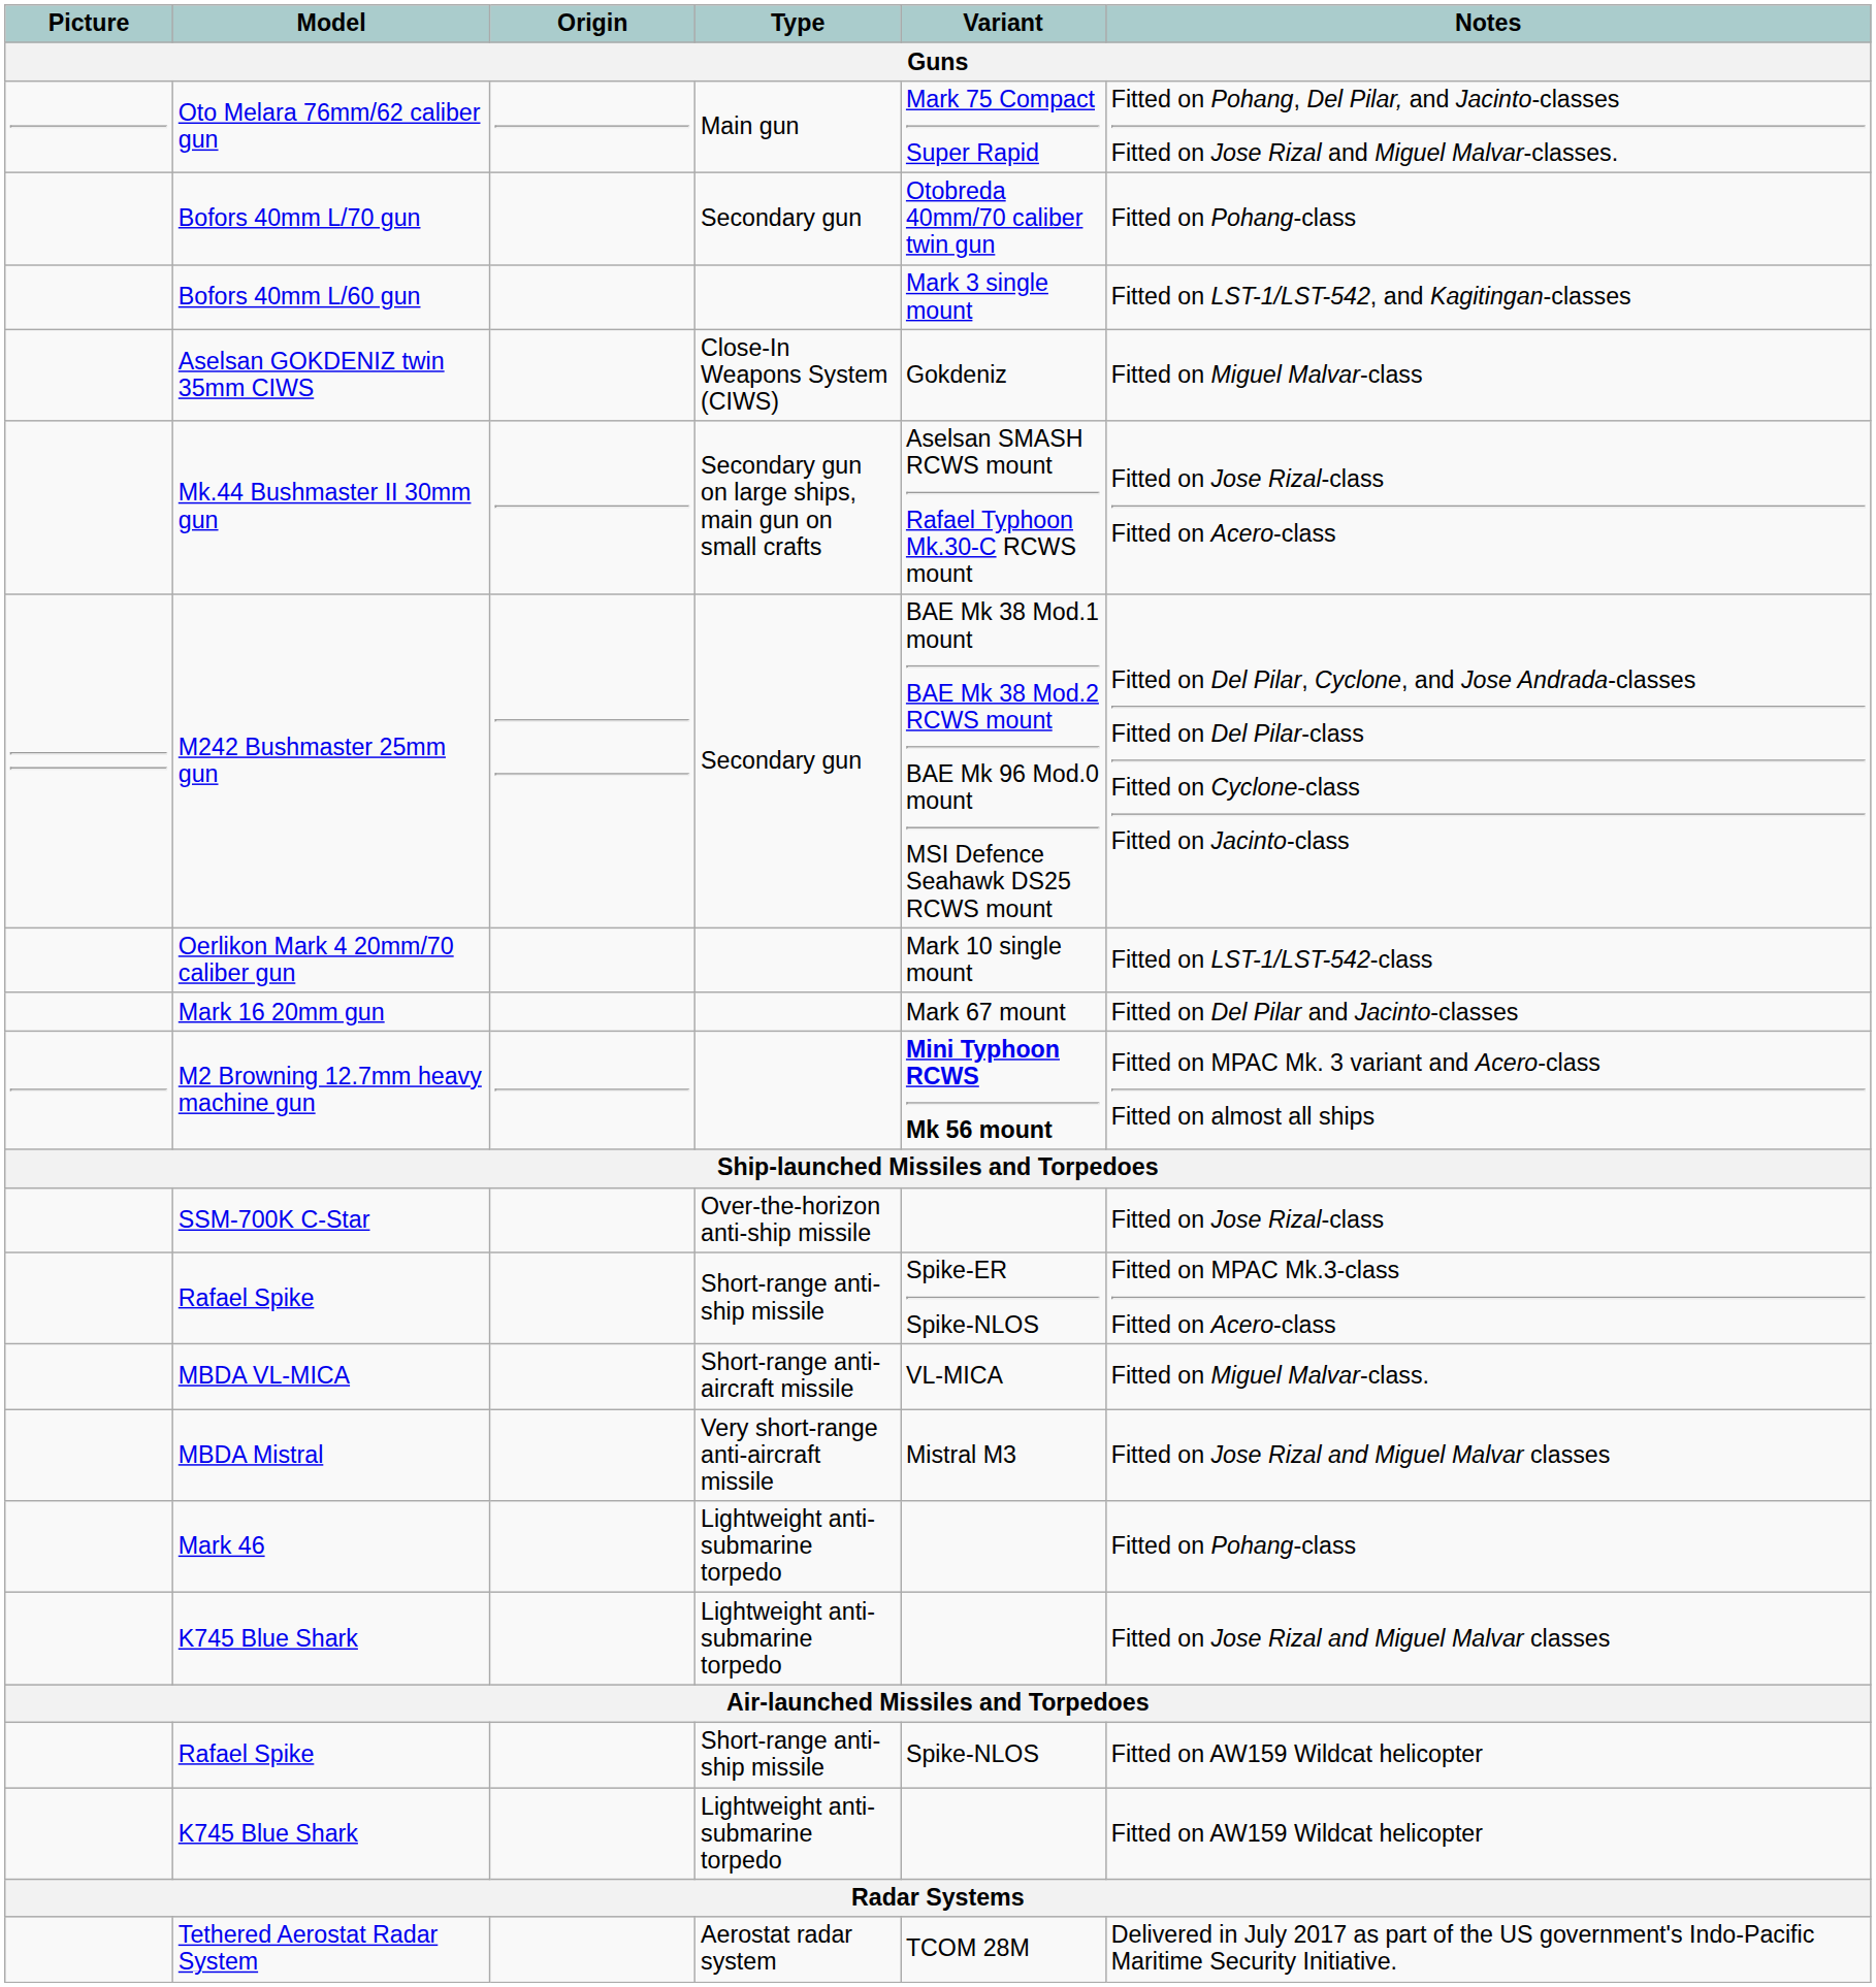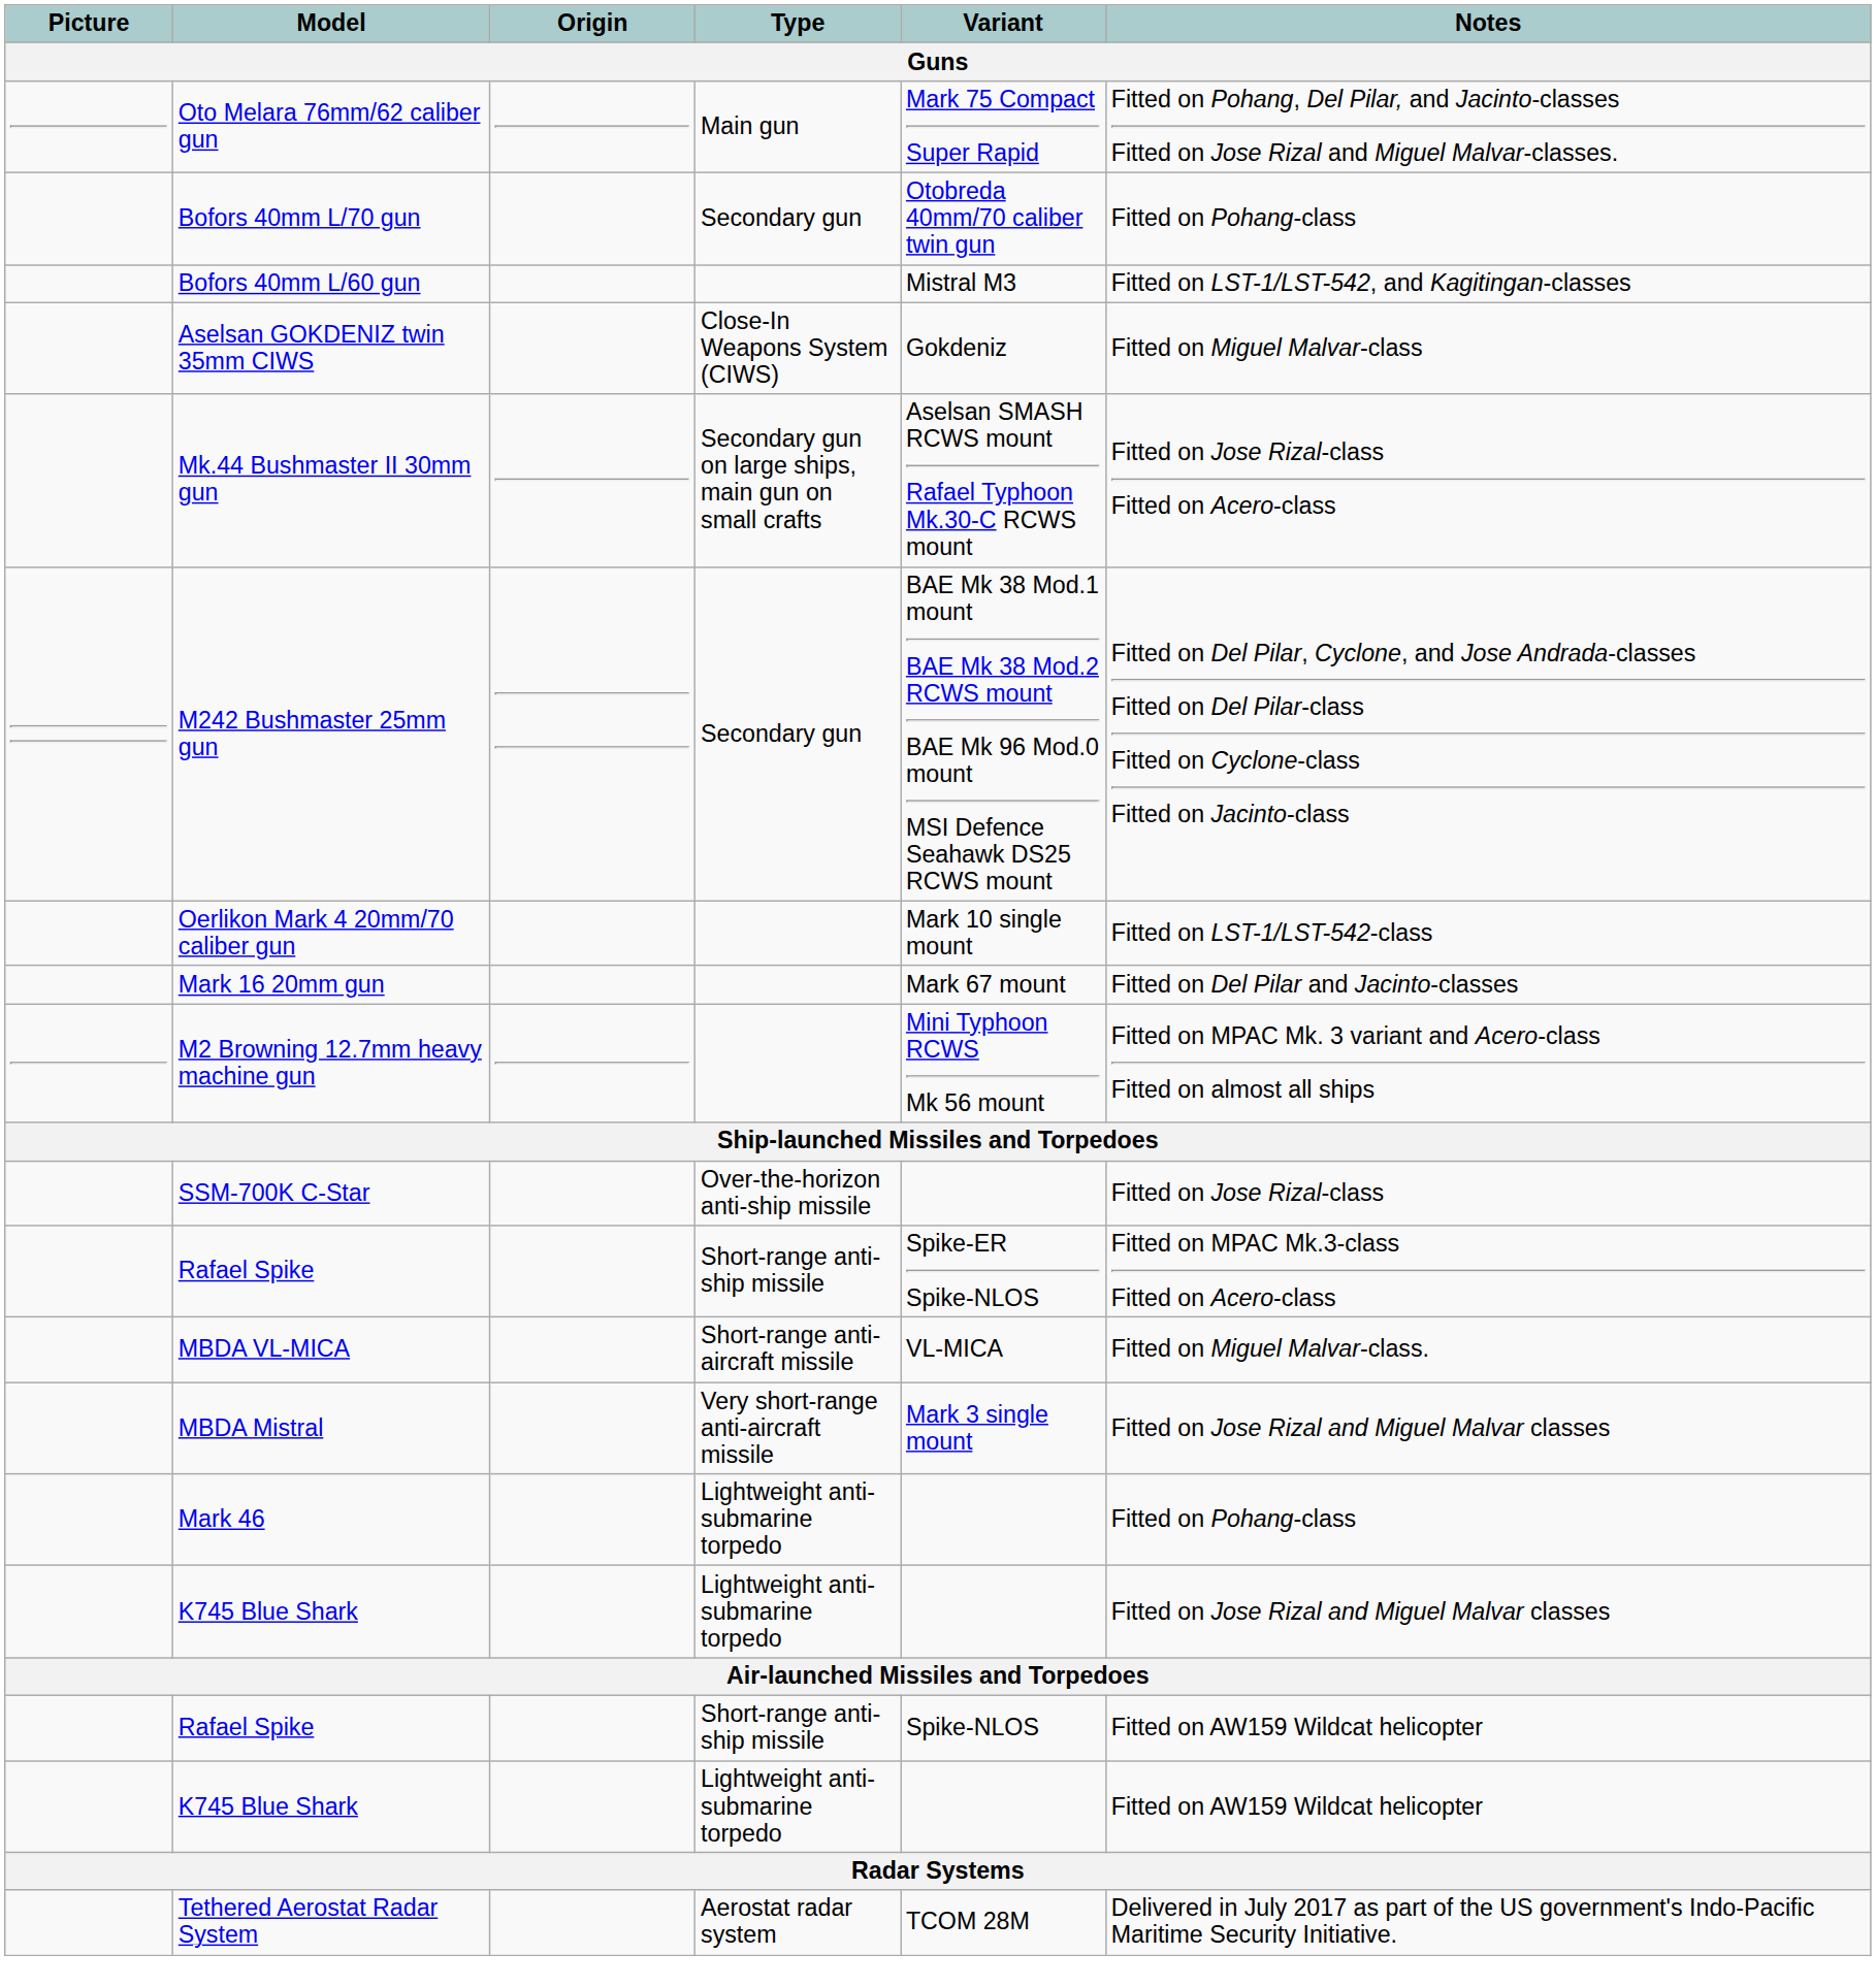Bofors 40mm L/60 gun | Variant: Mark 3 single mount -> Mistral M3
M2 Browning 12.7mm heavy machine gun | Variant: bold -> normal
MBDA Mistral | Variant: Mistral M3 -> Mark 3 single mount
